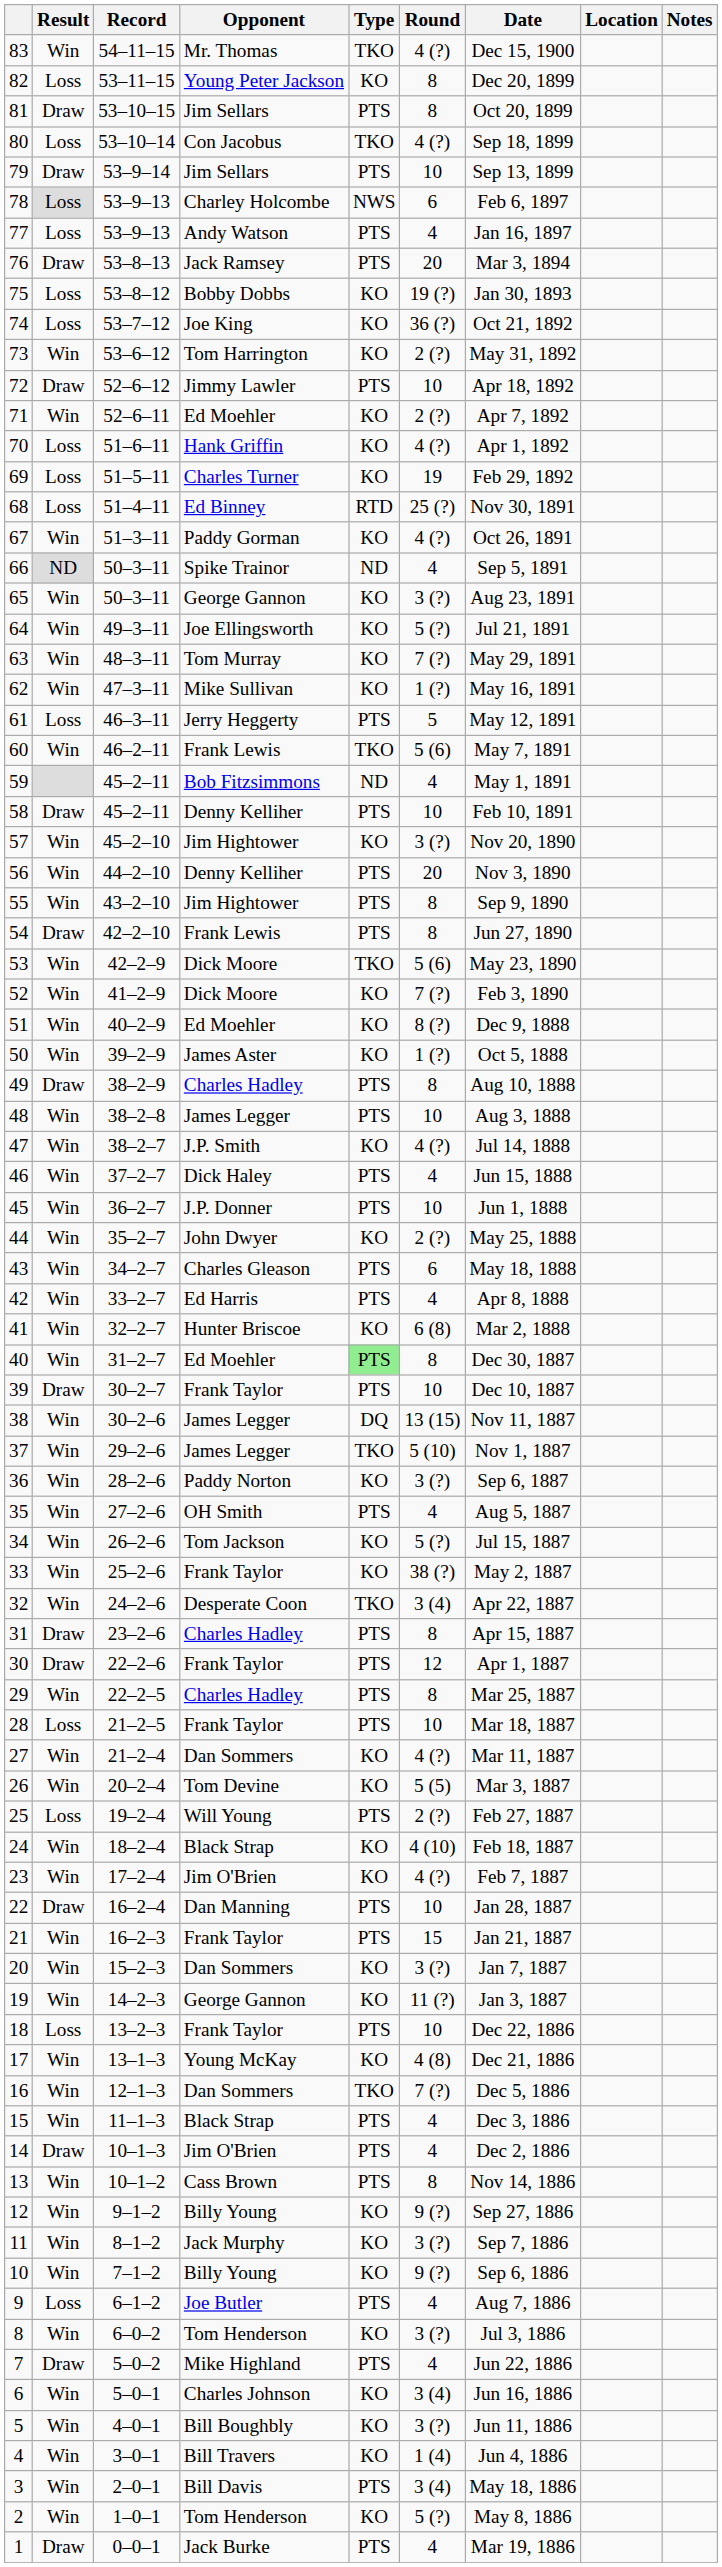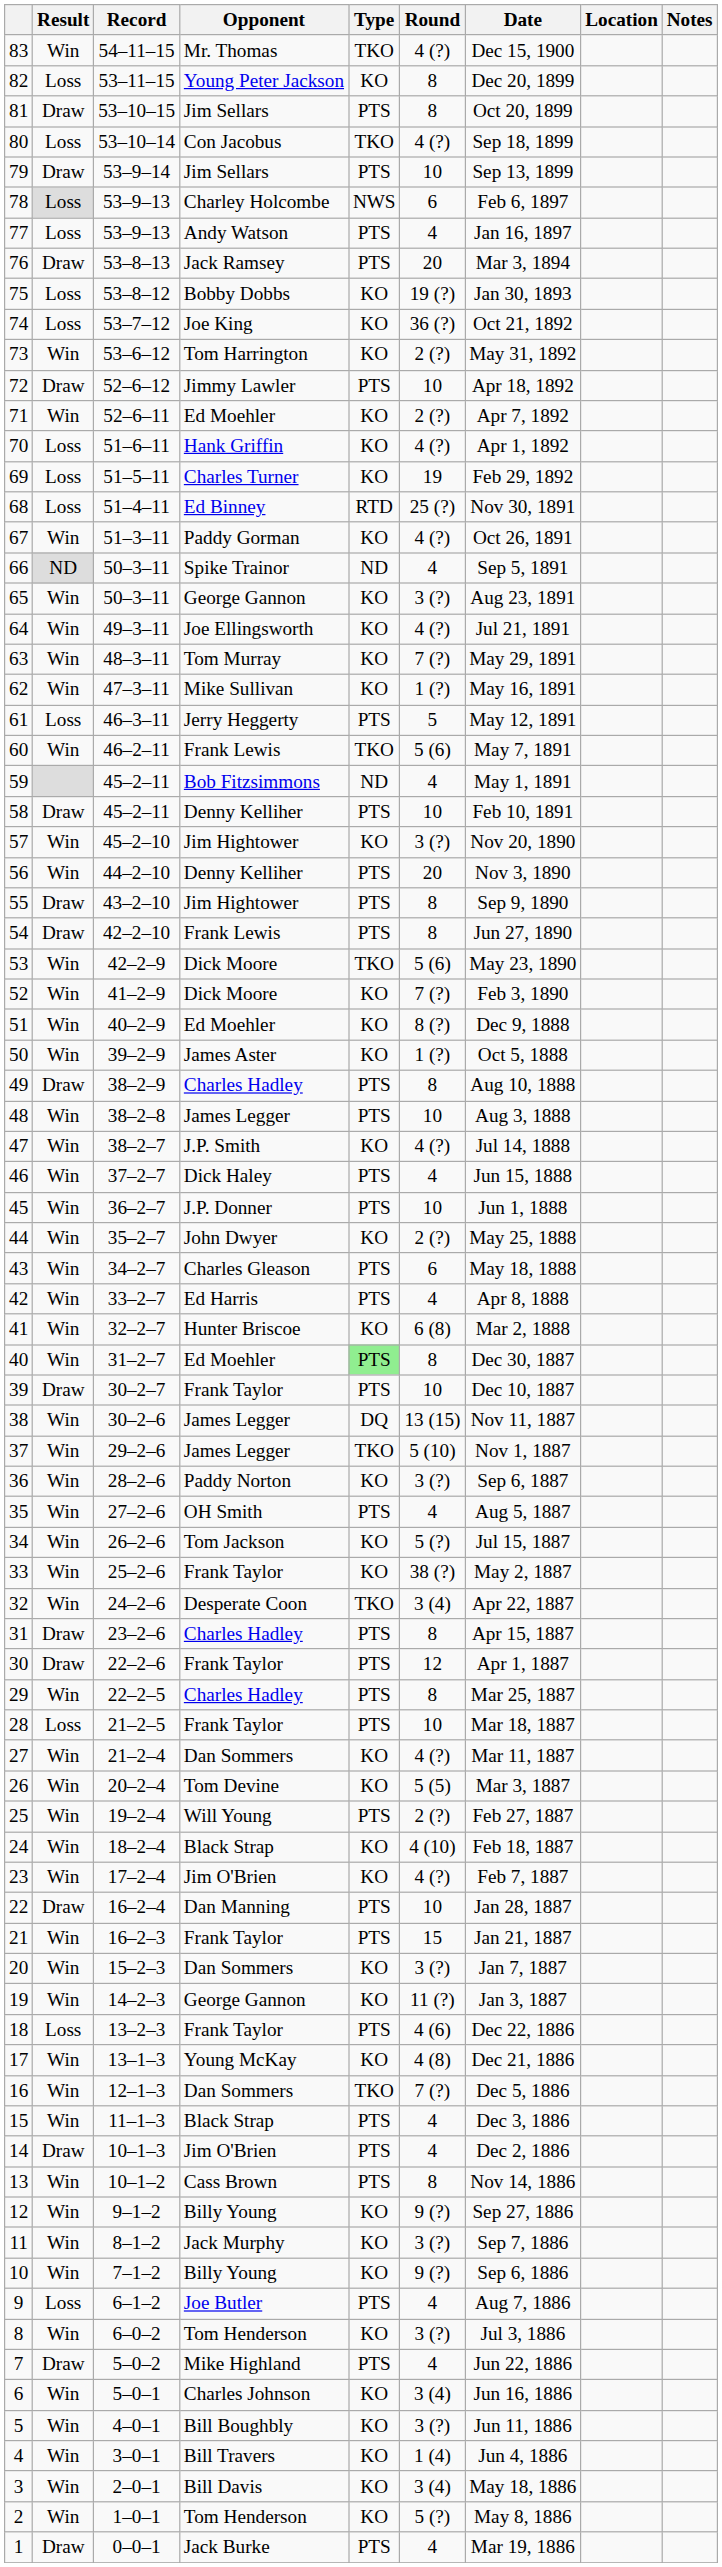64 | Round: 5 (?) -> 4 (?)
55 | Result: Win -> Draw
25 | Result: Loss -> Win
18 | Round: 10 -> 4 (6)
3 | Type: PTS -> KO
